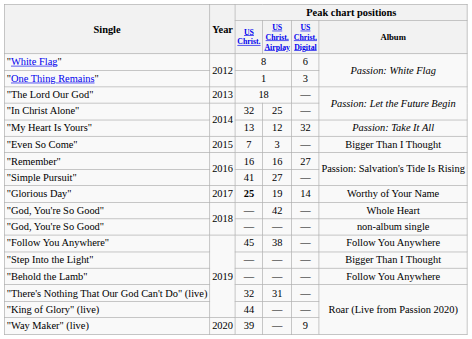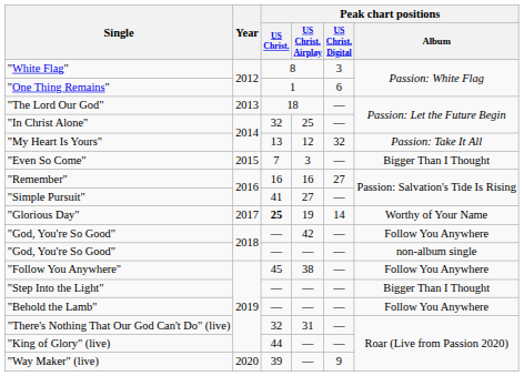"White Flag" | Peak chart positions / US Christ. Digital: 6 -> 3
"One Thing Remains" | Peak chart positions / US Christ. Digital: 3 -> 6
"God, You're So Good" / 42 | Peak chart positions / Album: Whole Heart -> Follow You Anywhere
